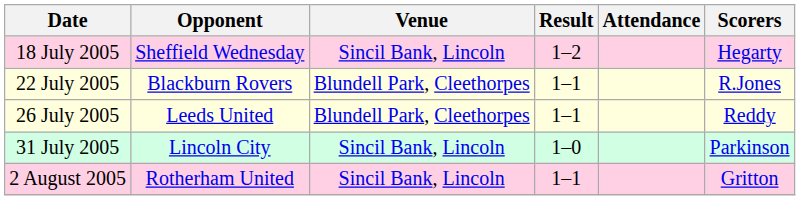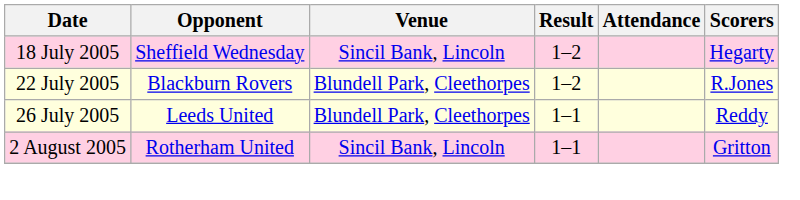22 July 2005 | Result: 1–1 -> 1–2
- row: 31 July 2005 | Lincoln City | Sincil Bank, Lincoln | 1–0 | Parkinson
